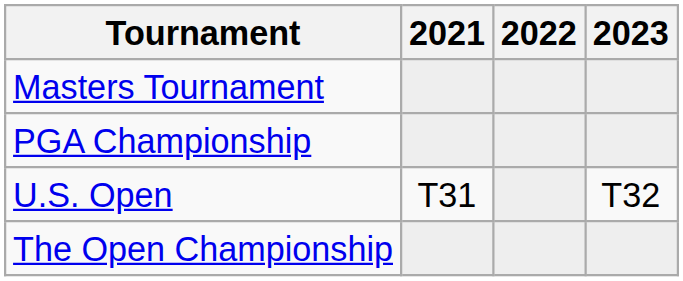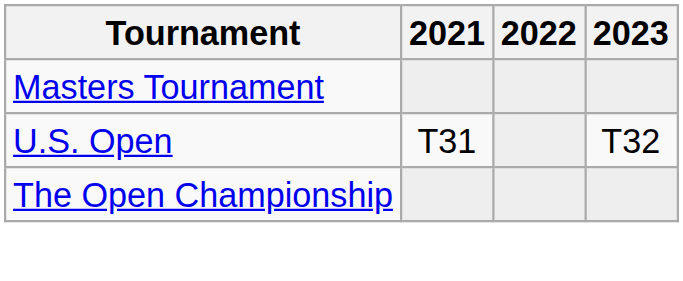- row: PGA Championship
